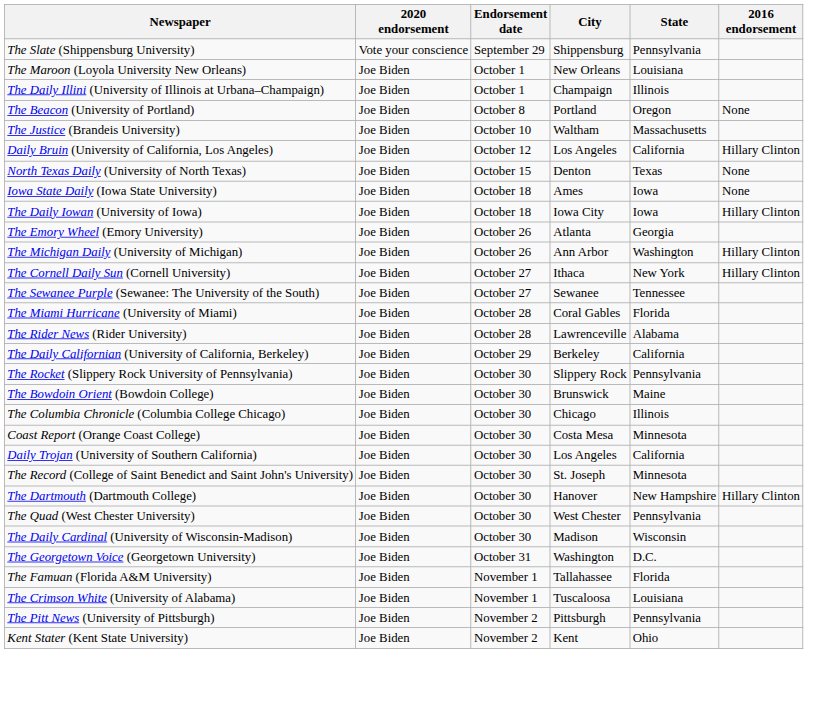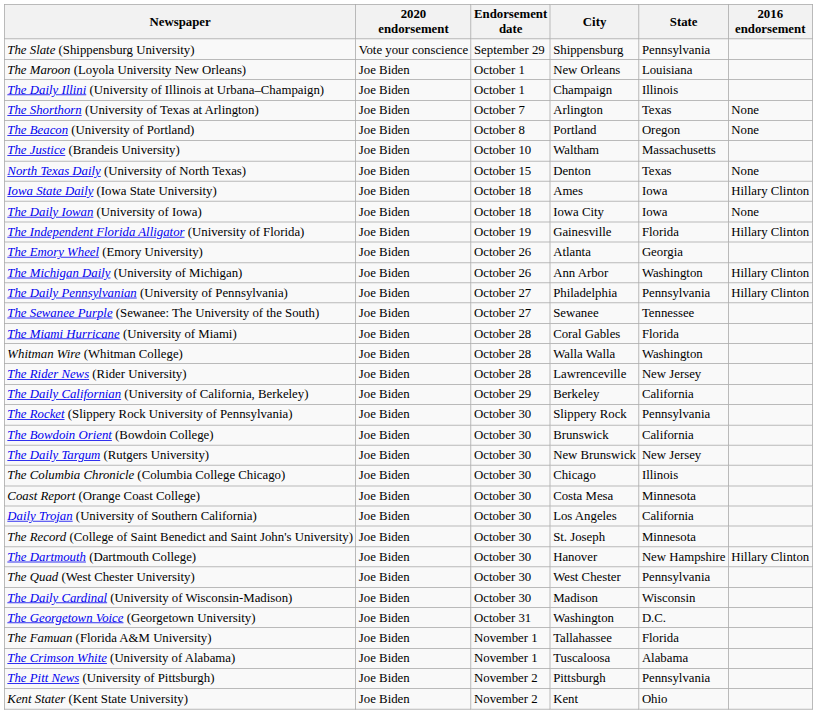+ row: The Shorthorn (University of Texas at Arlington) | Joe Biden | October 7 | Arlington | Texas | None
- row: Daily Bruin (University of California, Los Angeles) | Joe Biden | October 12 | Los Angeles | California | Hillary Clinton
Iowa State Daily (Iowa State University) | 2016 endorsement: None -> Hillary Clinton
The Daily Iowan (University of Iowa) | 2016 endorsement: Hillary Clinton -> None
+ row: The Independent Florida Alligator (University of Florida) | Joe Biden | October 19 | Gainesville | Florida | Hillary Clinton
- row: The Cornell Daily Sun (Cornell University) | Joe Biden | October 27 | Ithaca | New York | Hillary Clinton
+ row: The Daily Pennsylvanian (University of Pennsylvania) | Joe Biden | October 27 | Philadelphia | Pennsylvania | Hillary Clinton
+ row: Whitman Wire (Whitman College) | Joe Biden | October 28 | Walla Walla | Washington
The Rider News (Rider University) | State: Alabama -> New Jersey
The Bowdoin Orient (Bowdoin College) | State: Maine -> California
+ row: The Daily Targum (Rutgers University) | Joe Biden | October 30 | New Brunswick | New Jersey
The Crimson White (University of Alabama) | State: Louisiana -> Alabama
